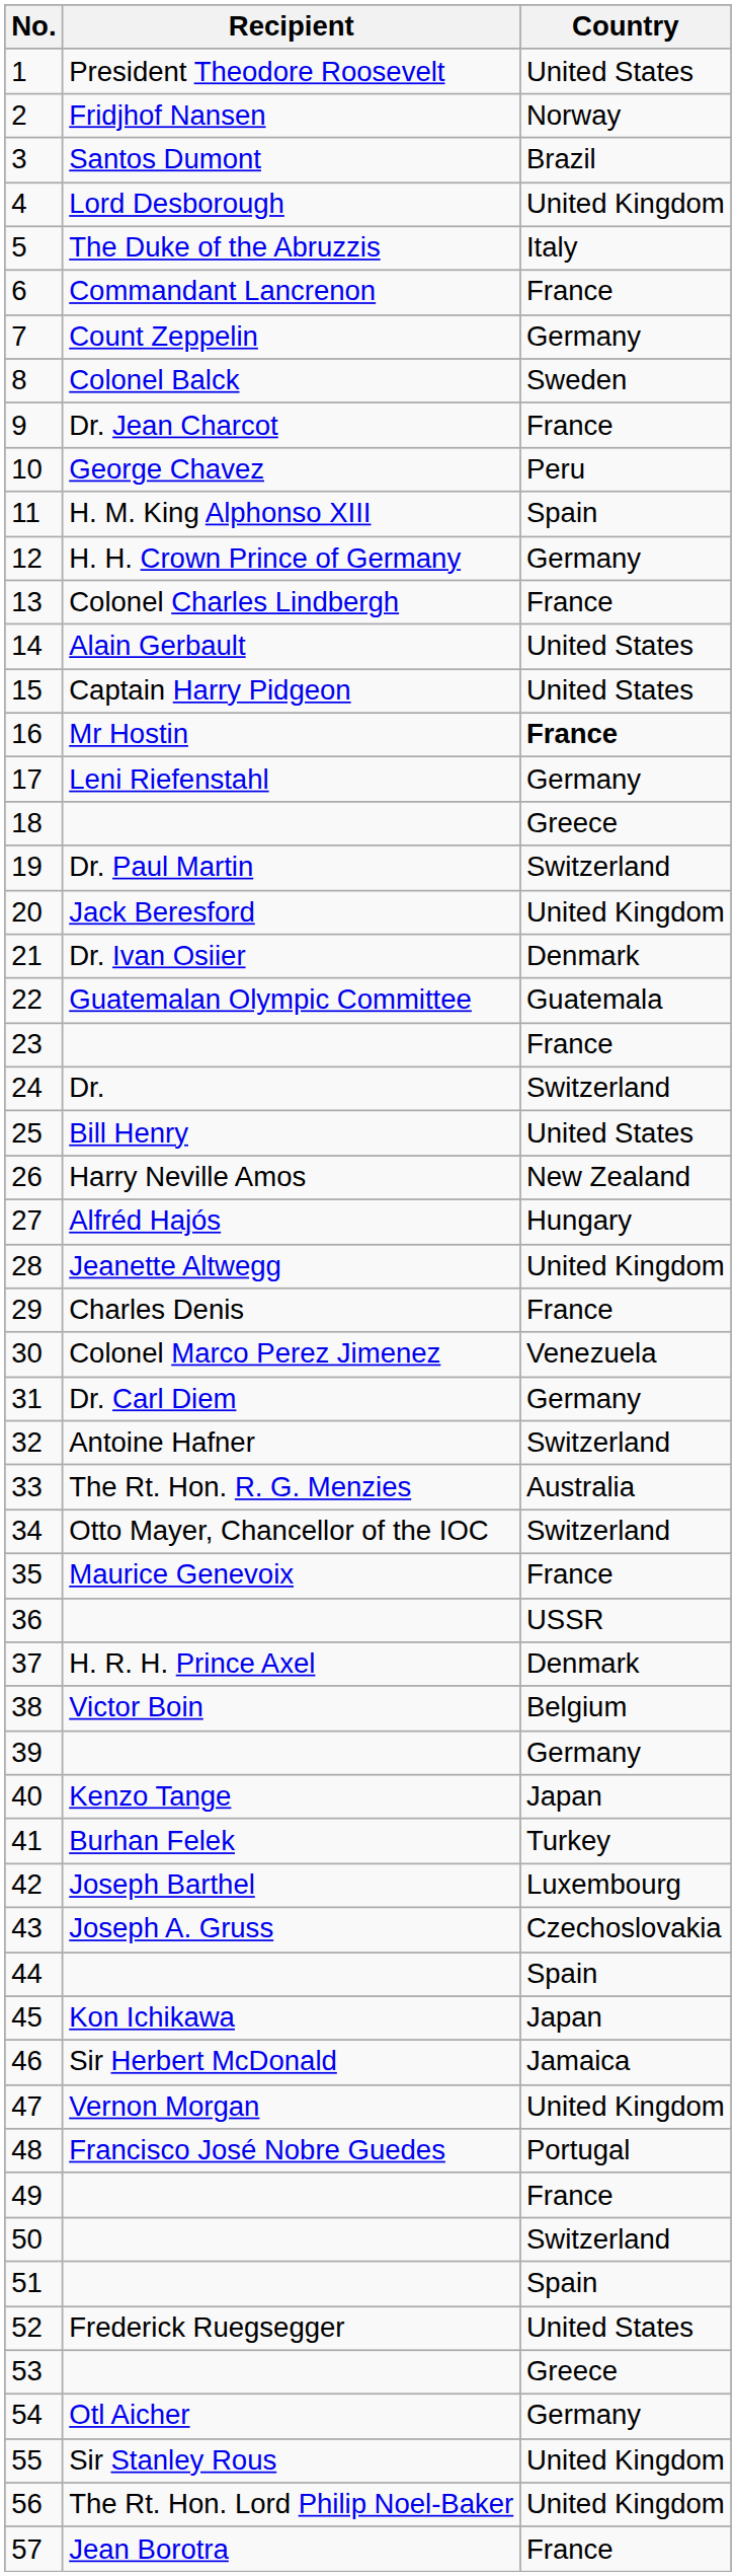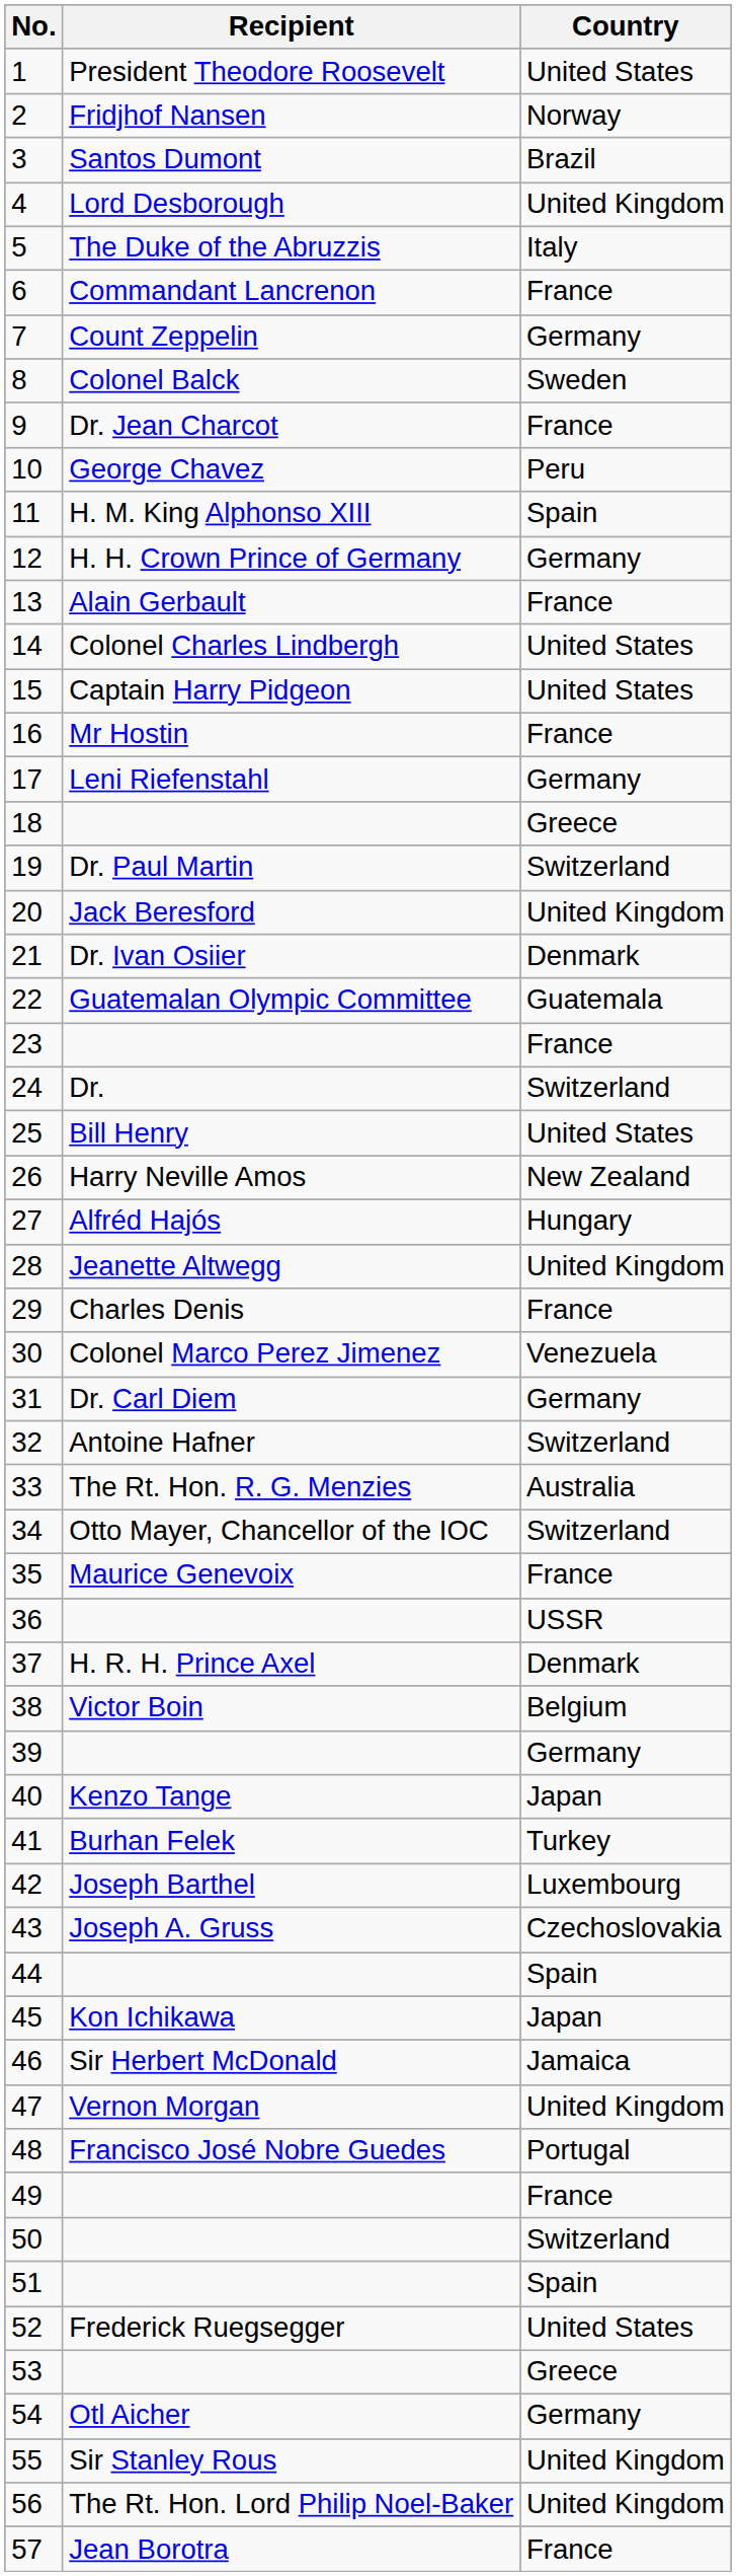13 | Recipient: Colonel Charles Lindbergh -> Alain Gerbault
14 | Recipient: Alain Gerbault -> Colonel Charles Lindbergh
16 | Country: bold -> normal
